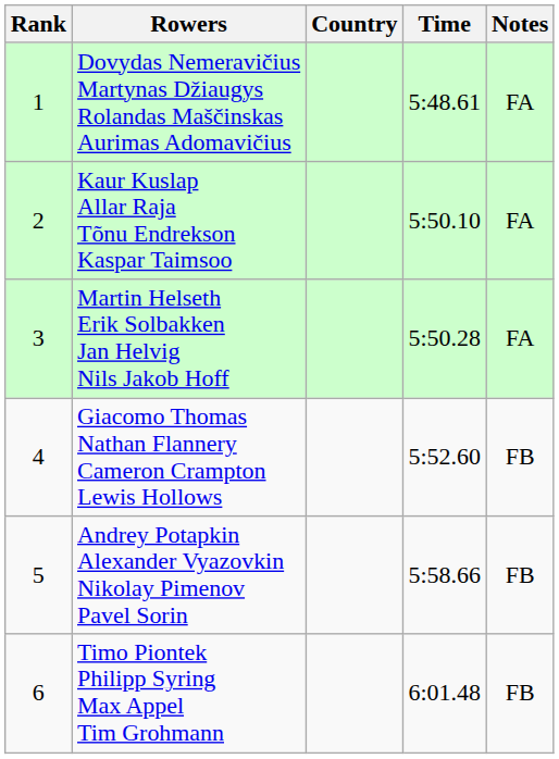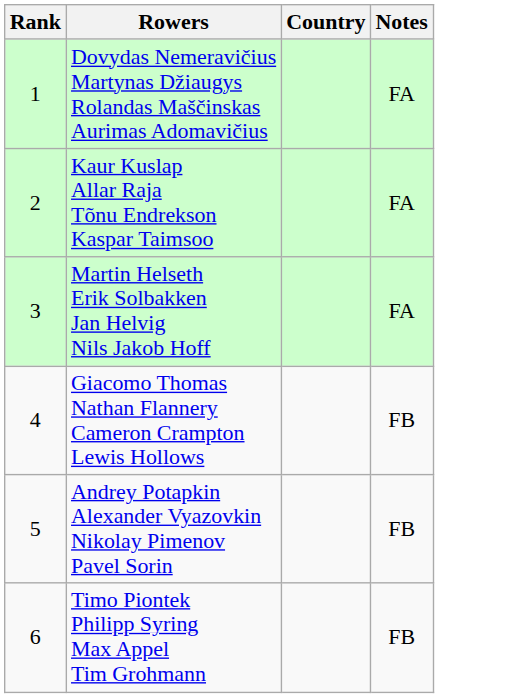- column: Time | 5:48.61 | 5:50.10 | 5:50.28 | 5:52.60 | 5:58.66 | 6:01.48
